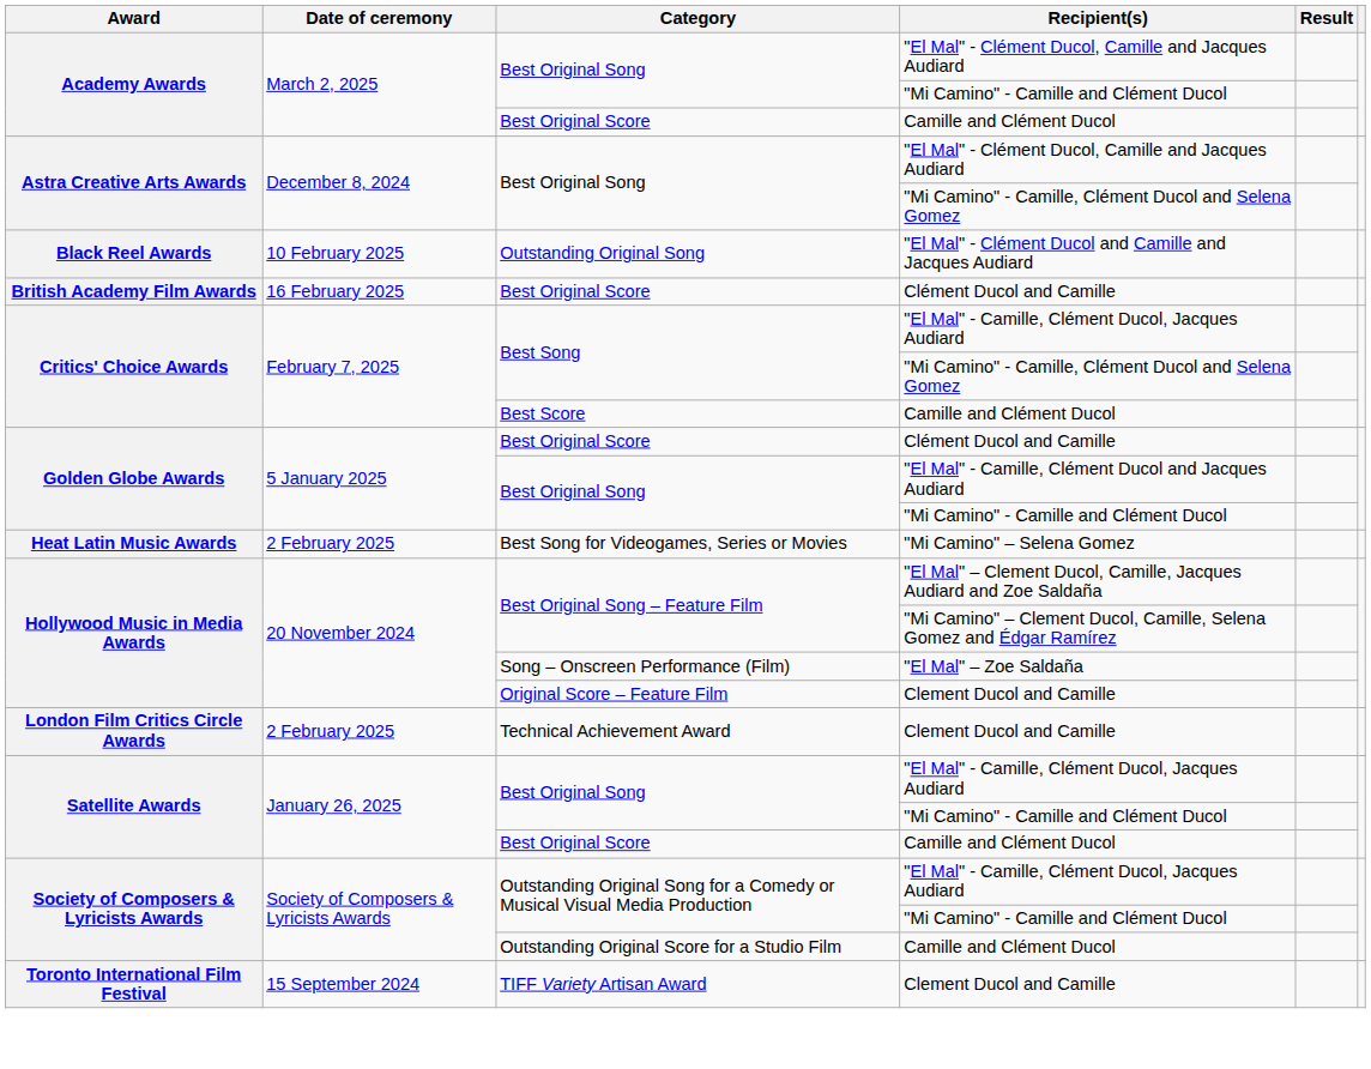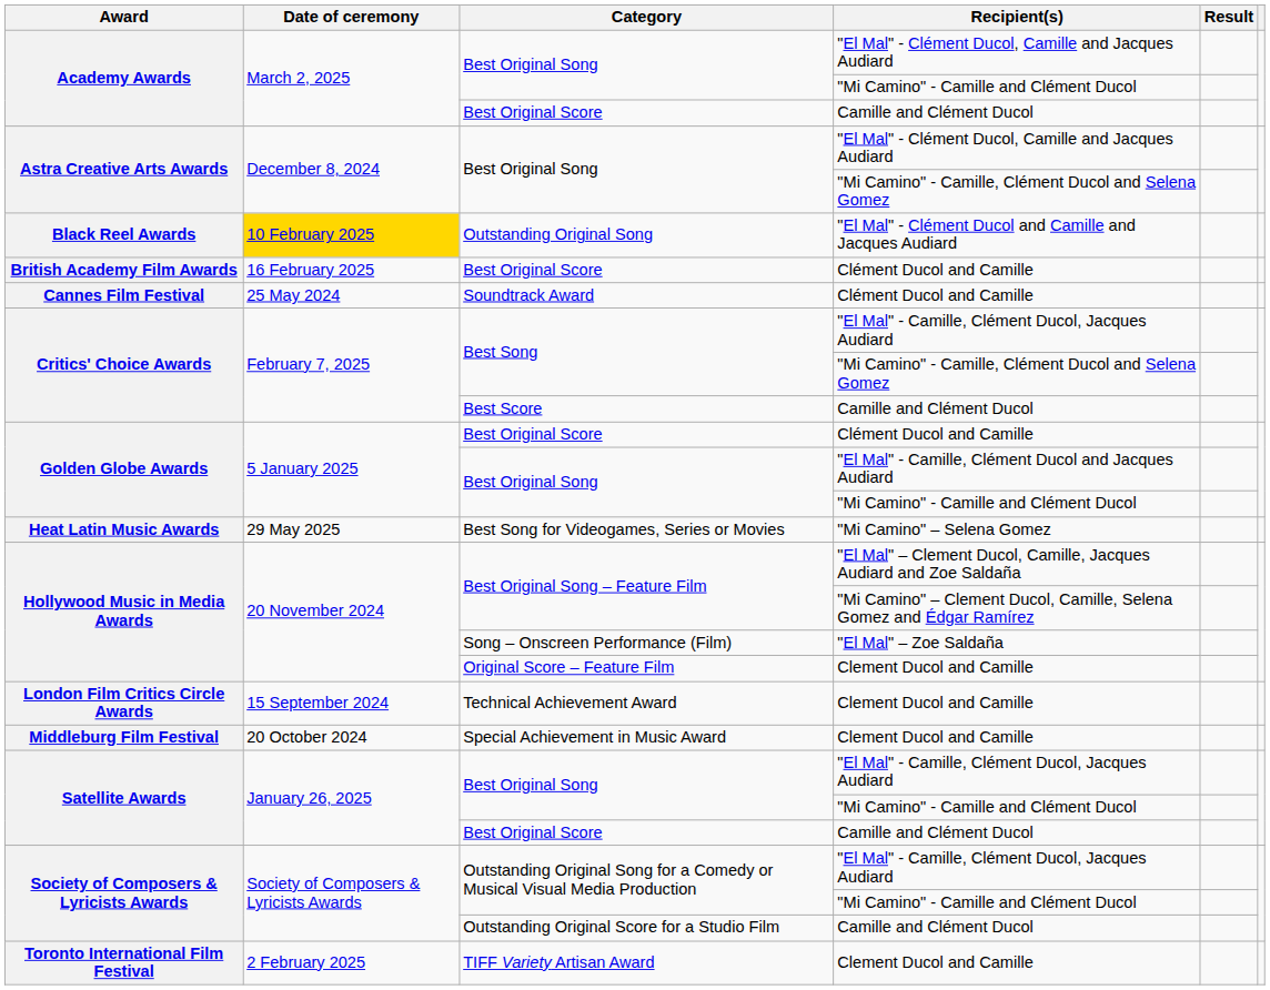Outstanding Original Song | Date of ceremony: no background -> gold background
+ row: Cannes Film Festival | 25 May 2024 | Soundtrack Award | Clément Ducol and Camille
Best Song for Videogames, Series or Movies | Date of ceremony: 2 February 2025 -> 29 May 2025
Technical Achievement Award | Date of ceremony: 2 February 2025 -> 15 September 2024
+ row: Middleburg Film Festival | 20 October 2024 | Special Achievement in Music Award | Clement Ducol and Camille
TIFF Variety Artisan Award | Date of ceremony: 15 September 2024 -> 2 February 2025
